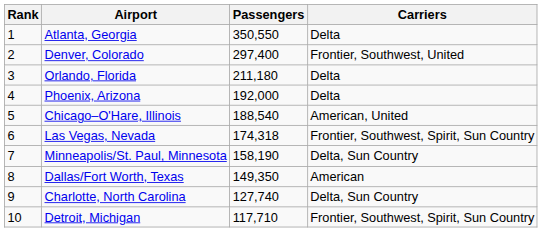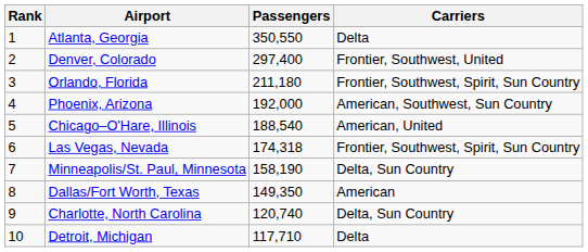Orlando, Florida | Carriers: Delta -> Frontier, Southwest, Spirit, Sun Country
Phoenix, Arizona | Carriers: Delta -> American, Southwest, Sun Country
Charlotte, North Carolina | Passengers: 127,740 -> 120,740
Detroit, Michigan | Carriers: Frontier, Southwest, Spirit, Sun Country -> Delta
